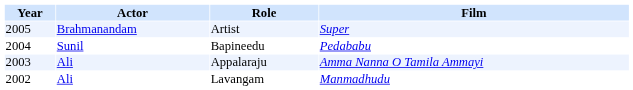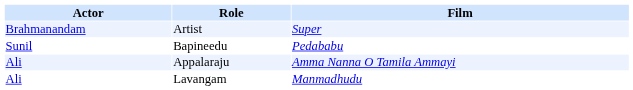- column: Year | 2005 | 2004 | 2003 | 2002
